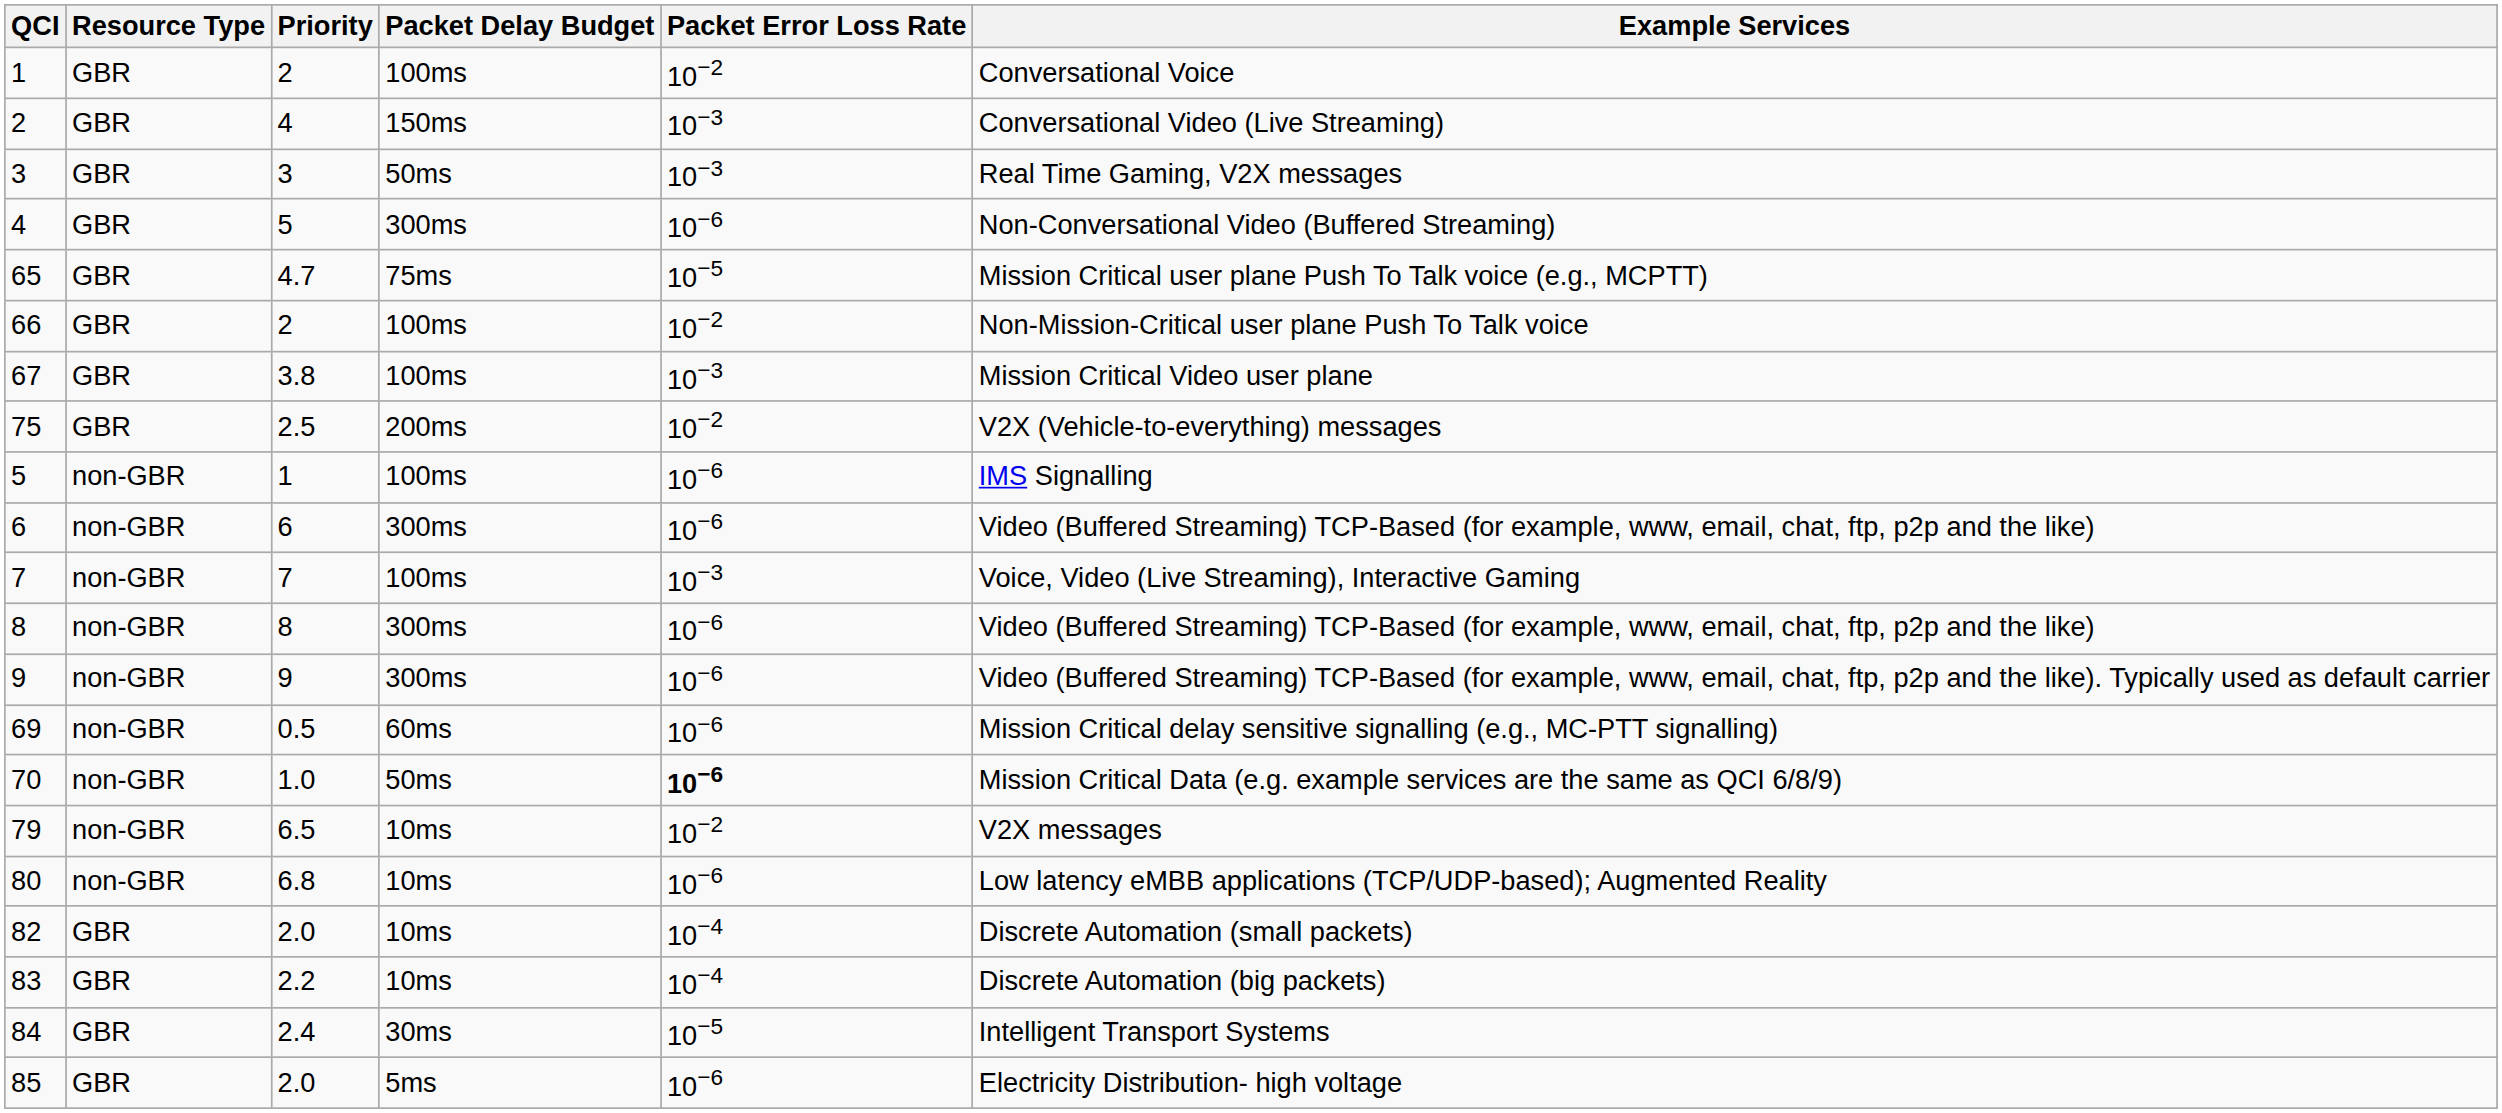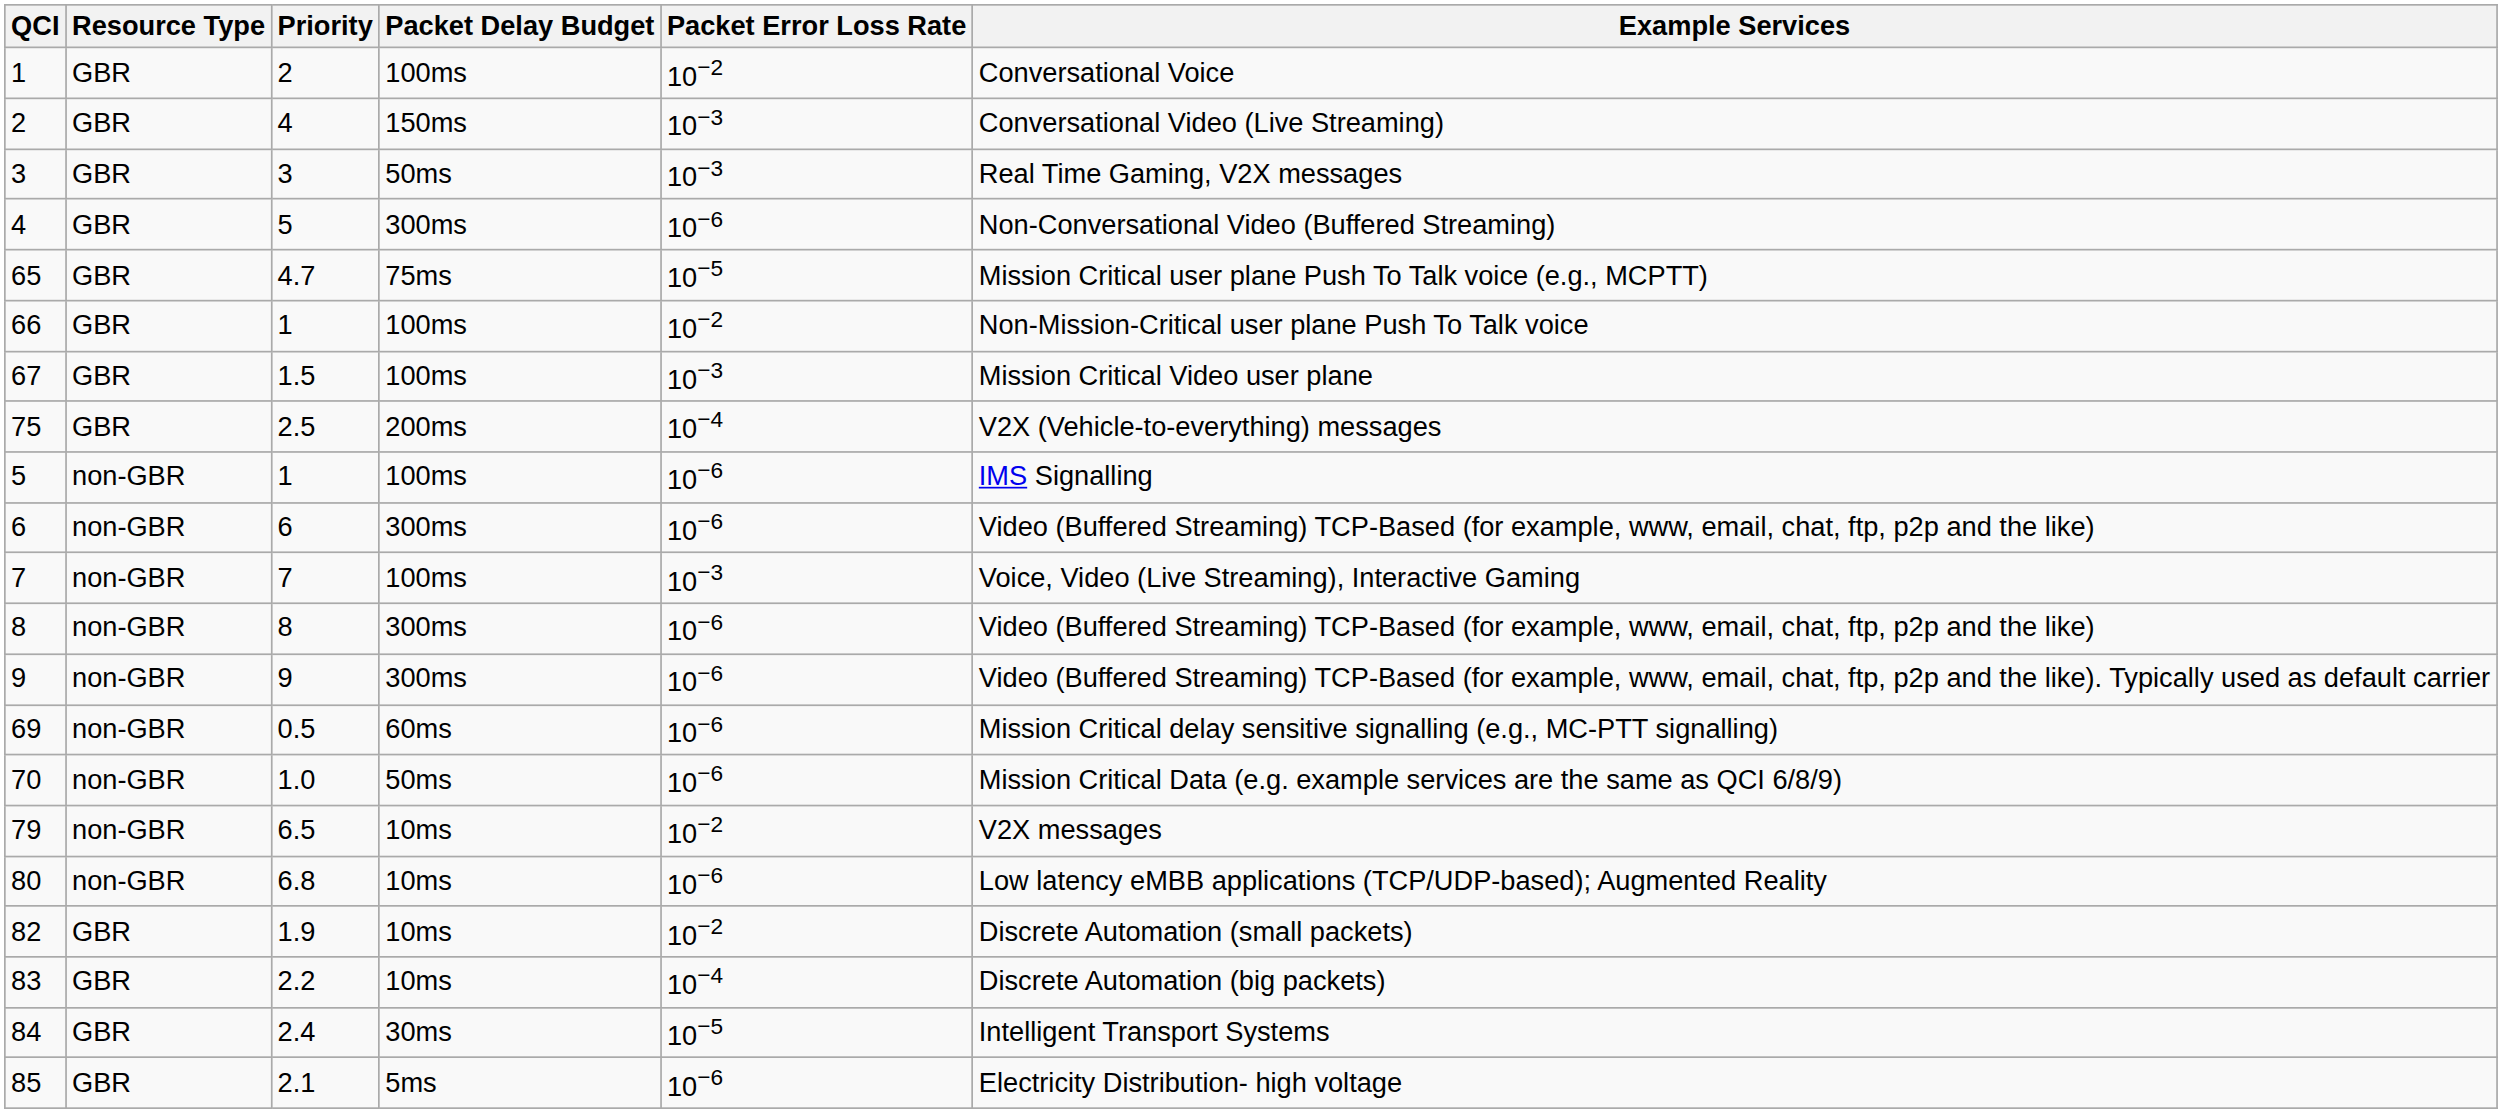66 | Priority: 2 -> 1
67 | Priority: 3.8 -> 1.5
75 | Packet Error Loss Rate: 10−2 -> 10−4
70 | Packet Error Loss Rate: bold -> normal
82 | Priority: 2.0 -> 1.9
82 | Packet Error Loss Rate: 10−4 -> 10−2
85 | Priority: 2.0 -> 2.1
